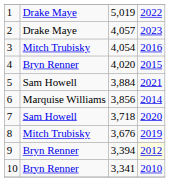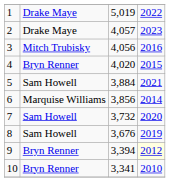3 | column 3: 4,054 -> 4,056
7 | column 3: 3,718 -> 3,732
8 | column 2: Mitch Trubisky -> Sam Howell
